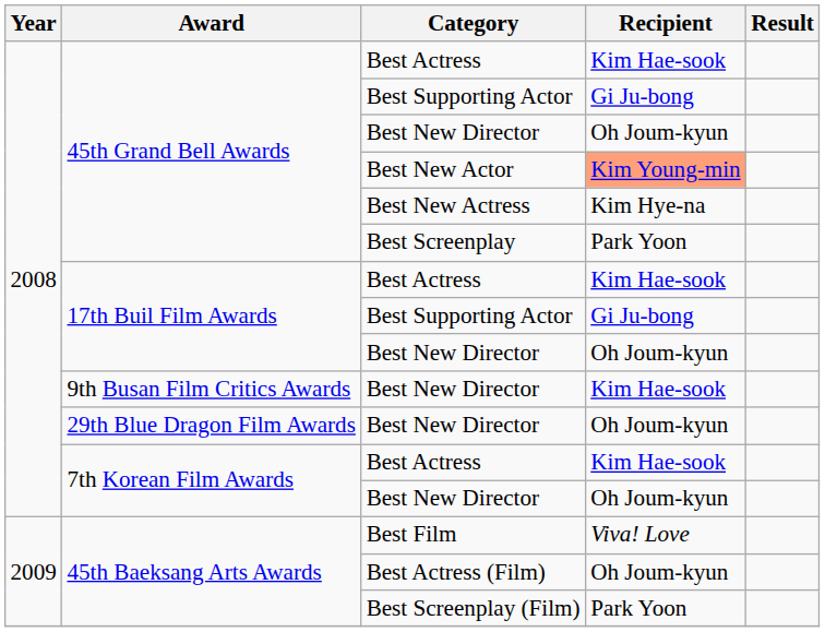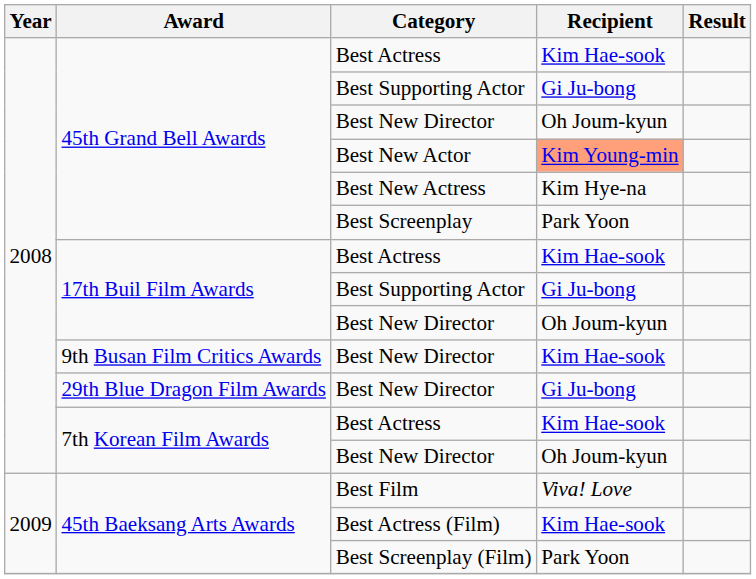29th Blue Dragon Film Awards / Best New Director | Recipient: Oh Joum-kyun -> Gi Ju-bong
Best Actress (Film) | Recipient: Oh Joum-kyun -> Kim Hae-sook
